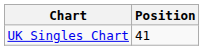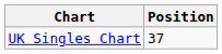UK Singles Chart | Position: 41 -> 37
